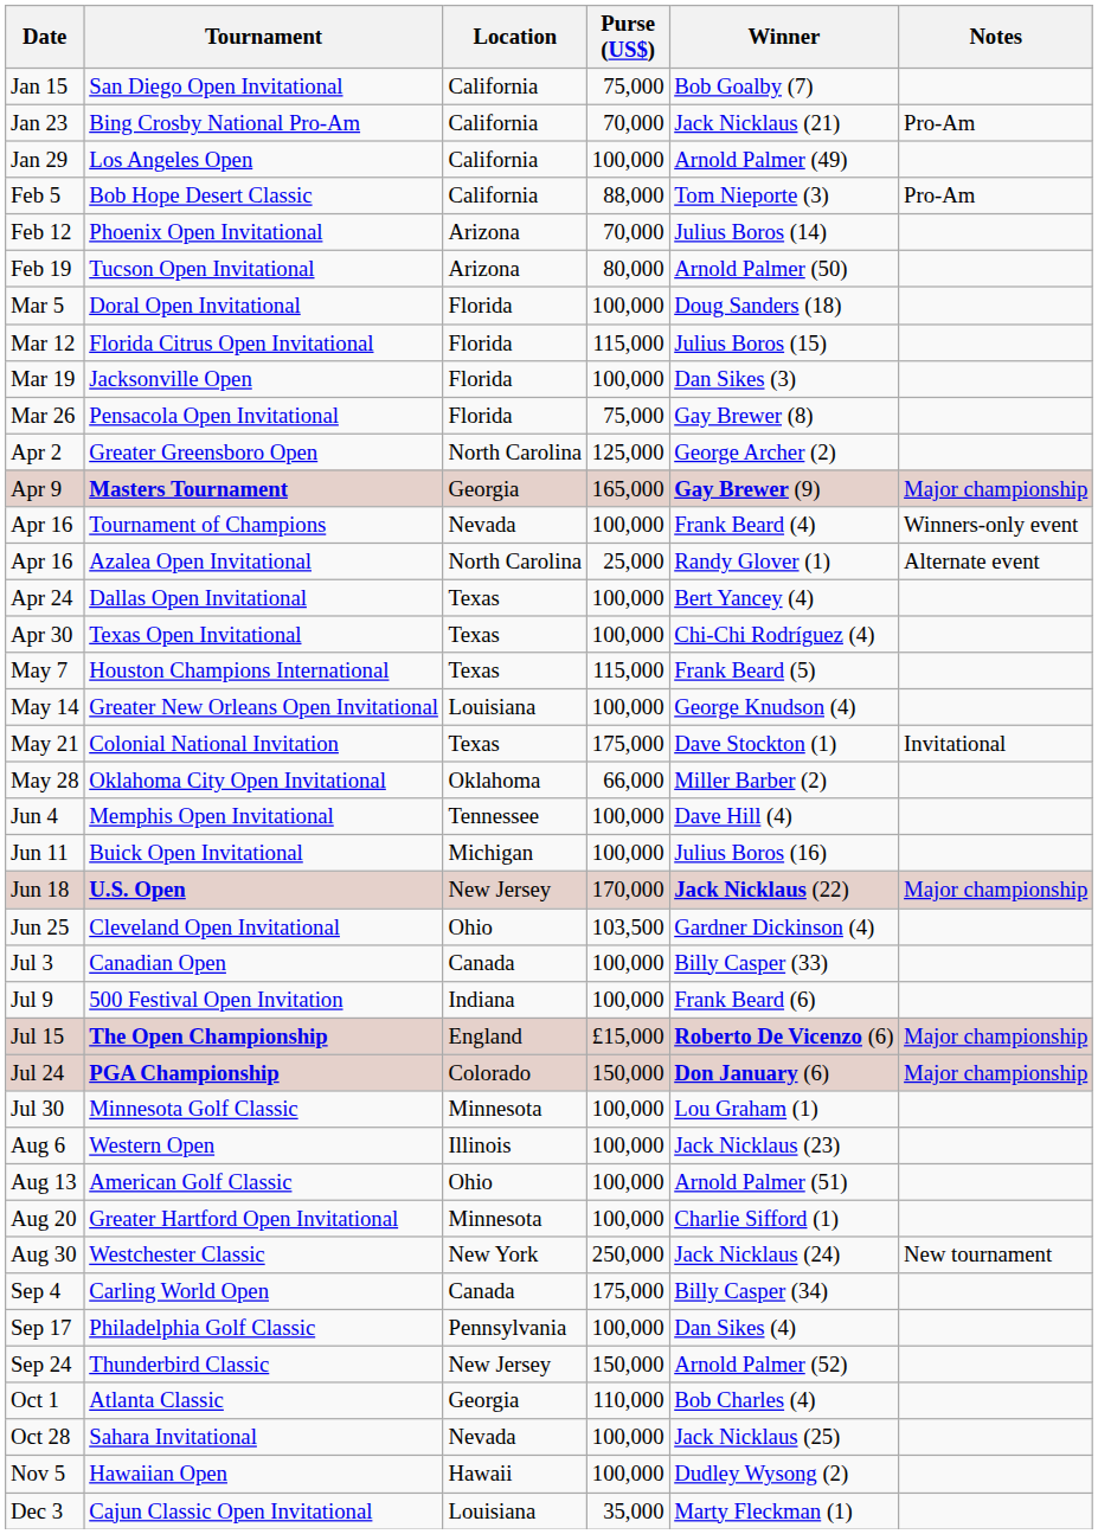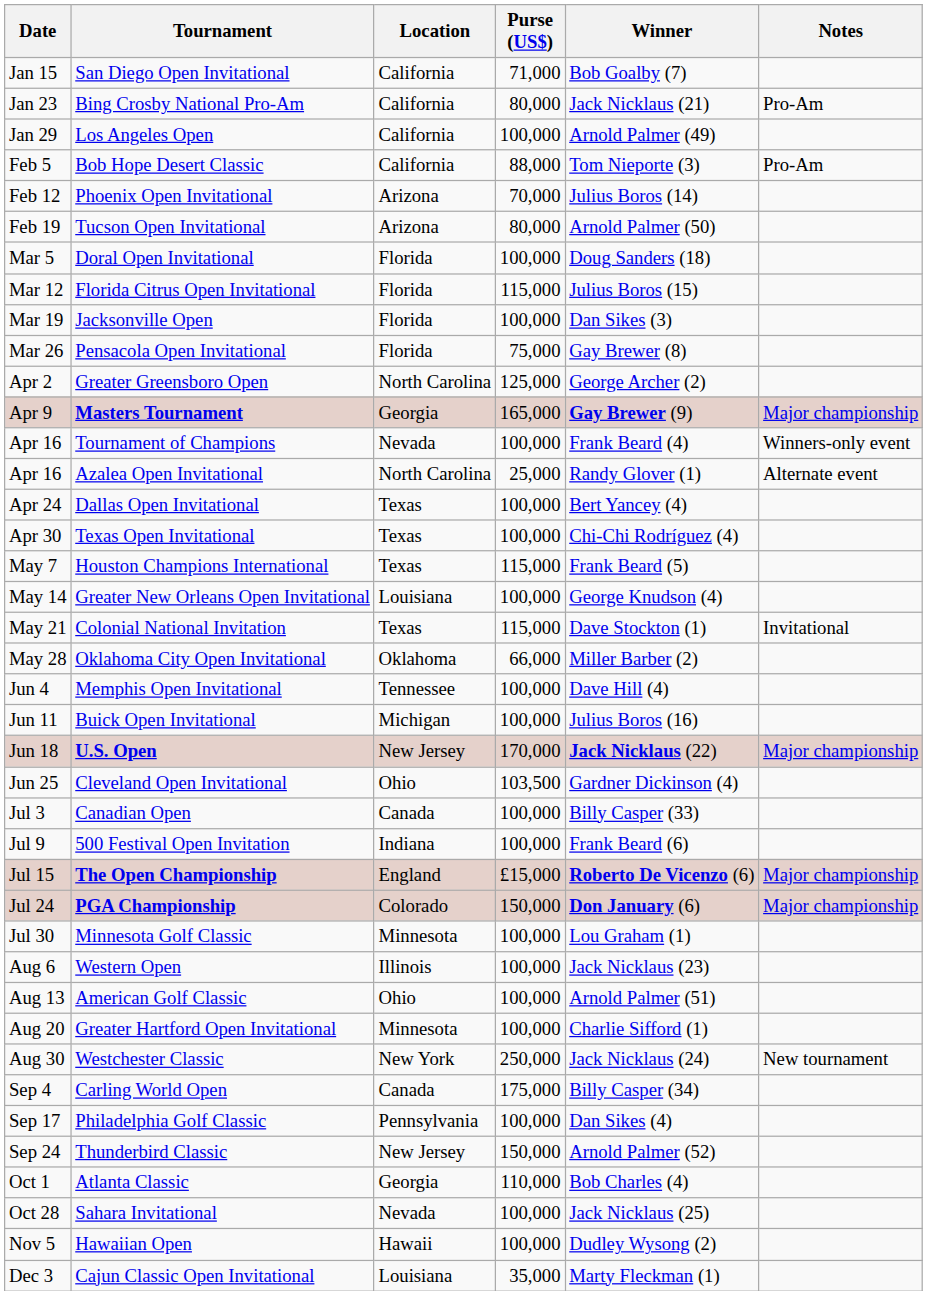San Diego Open Invitational | Purse (US$): 75,000 -> 71,000
Bing Crosby National Pro-Am | Purse (US$): 70,000 -> 80,000
Colonial National Invitation | Purse (US$): 175,000 -> 115,000
